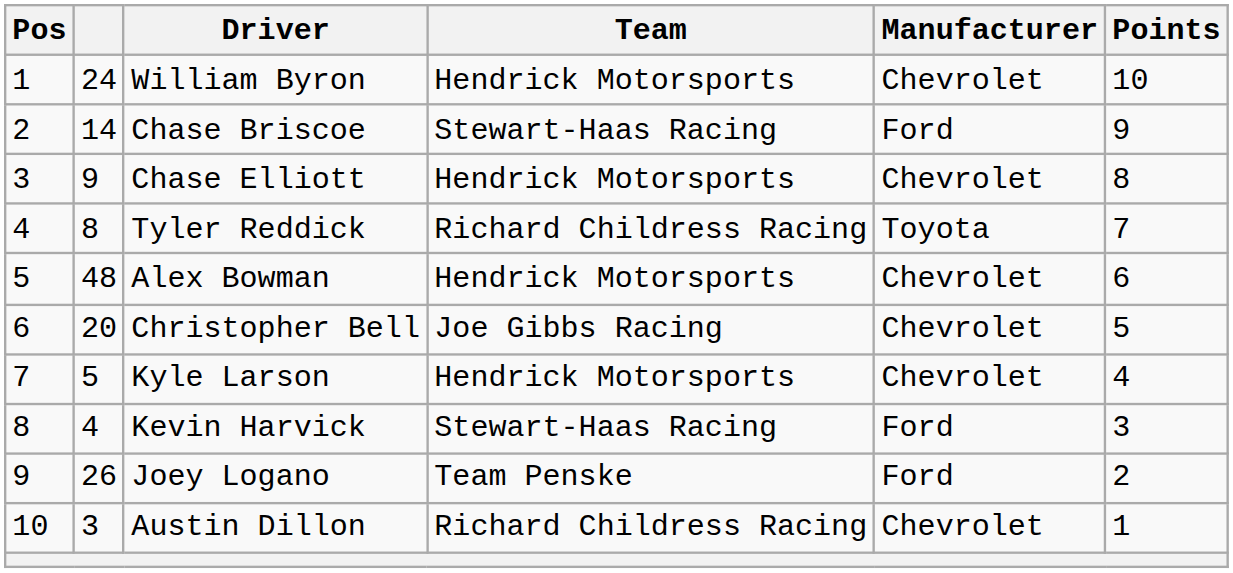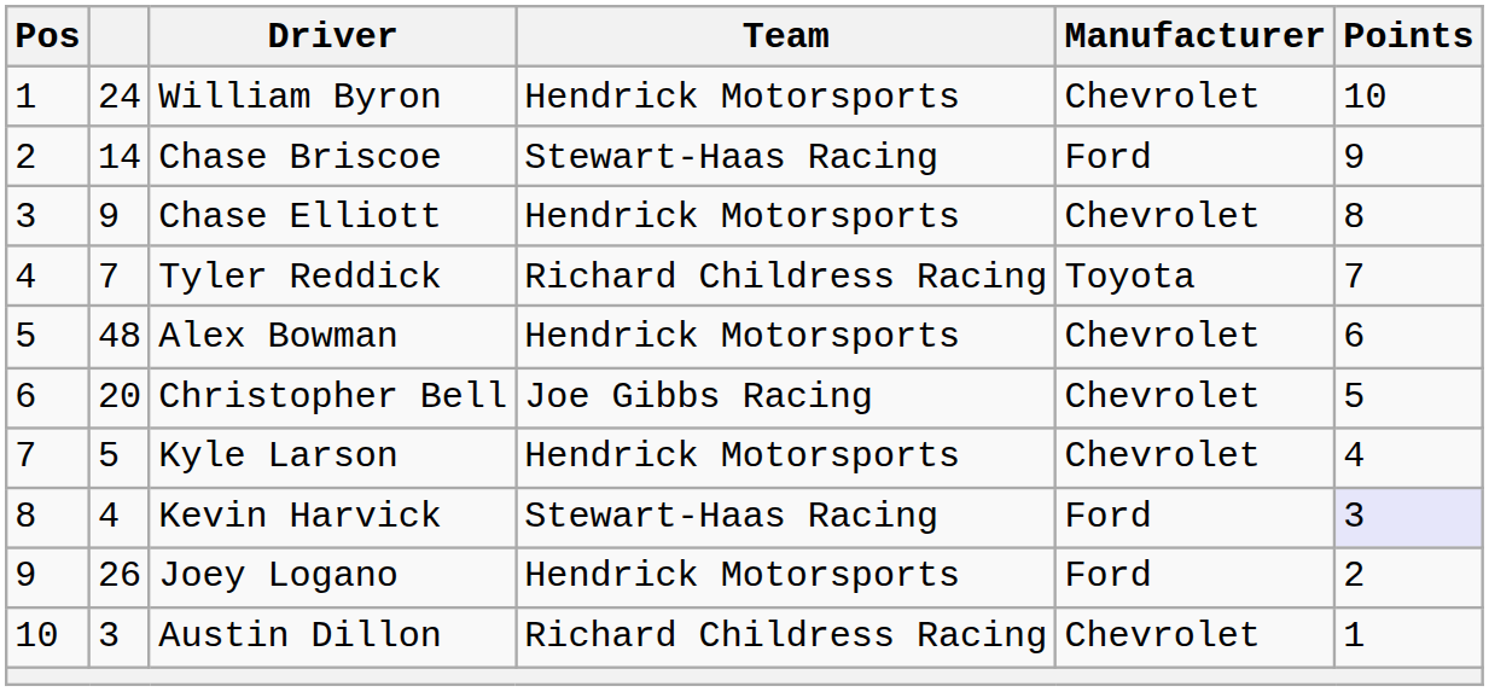Tyler Reddick | column 2: 8 -> 7
Kevin Harvick | Points: no background -> lavender background
Joey Logano | Team: Team Penske -> Hendrick Motorsports
